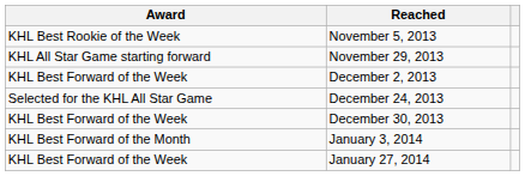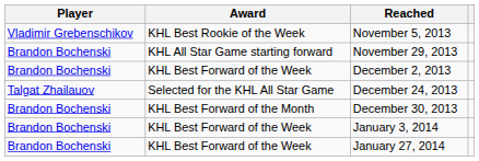+ column: Player | Vladimir Grebenschikov | Brandon Bochenski | Brandon Bochenski | Talgat Zhailauov | Brandon Bochenski | Brandon Bochenski | Brandon Bochenski
December 30, 2013 | Award: KHL Best Forward of the Week -> KHL Best Forward of the Month
January 3, 2014 | Award: KHL Best Forward of the Month -> KHL Best Forward of the Week
